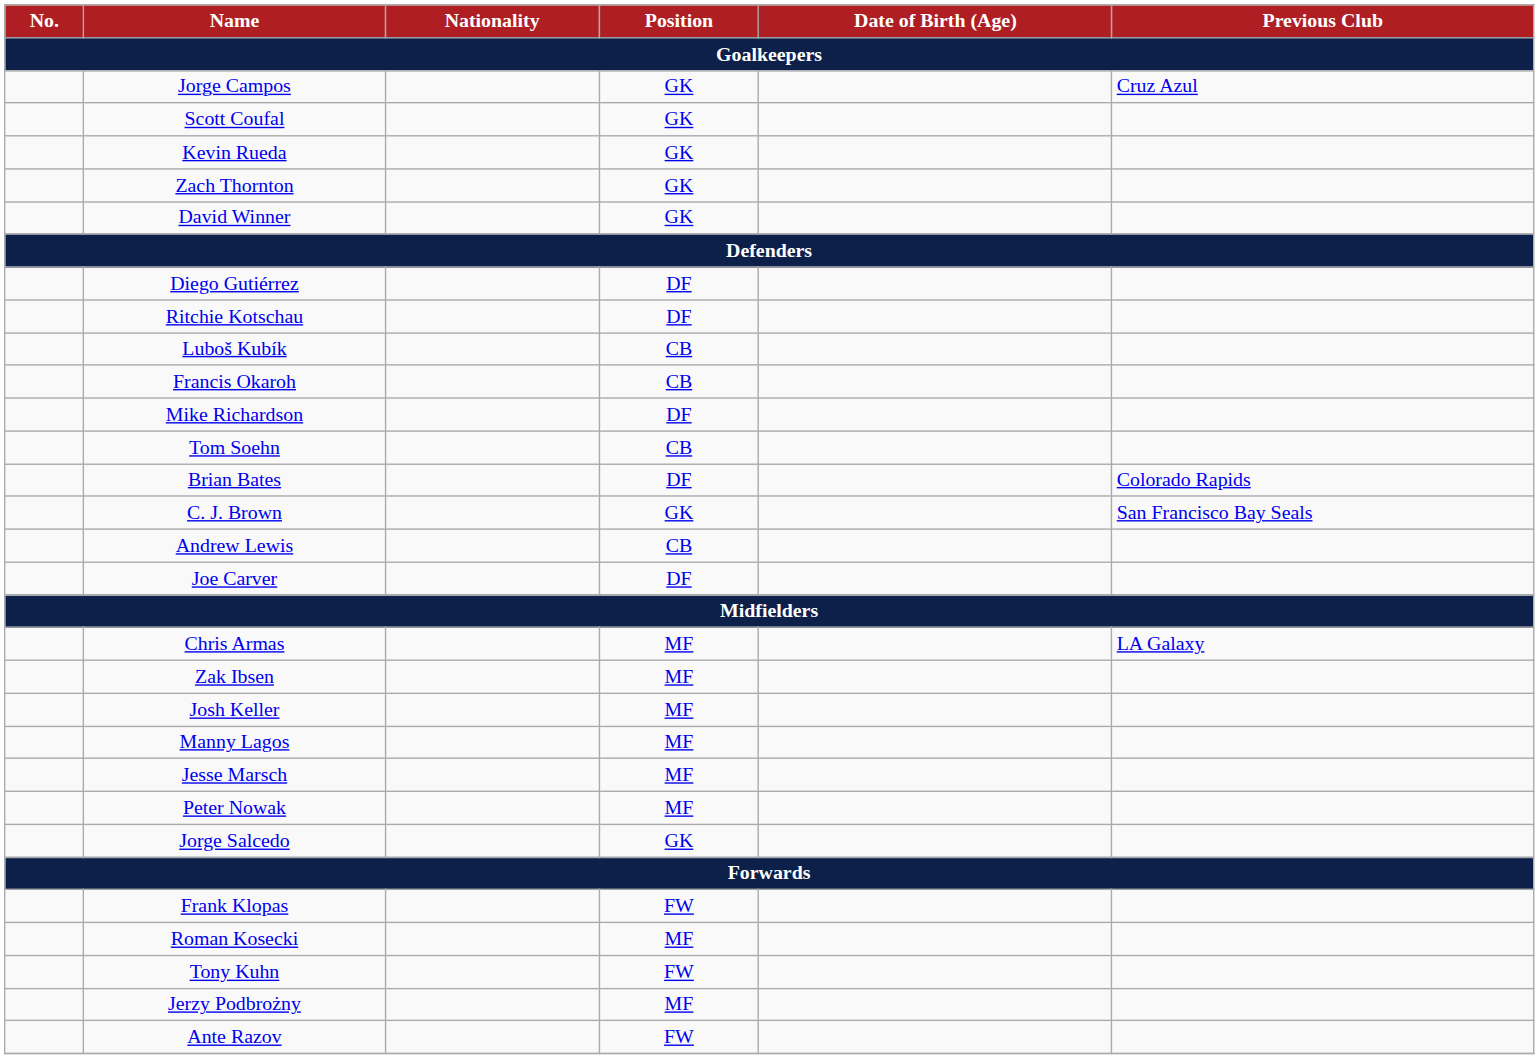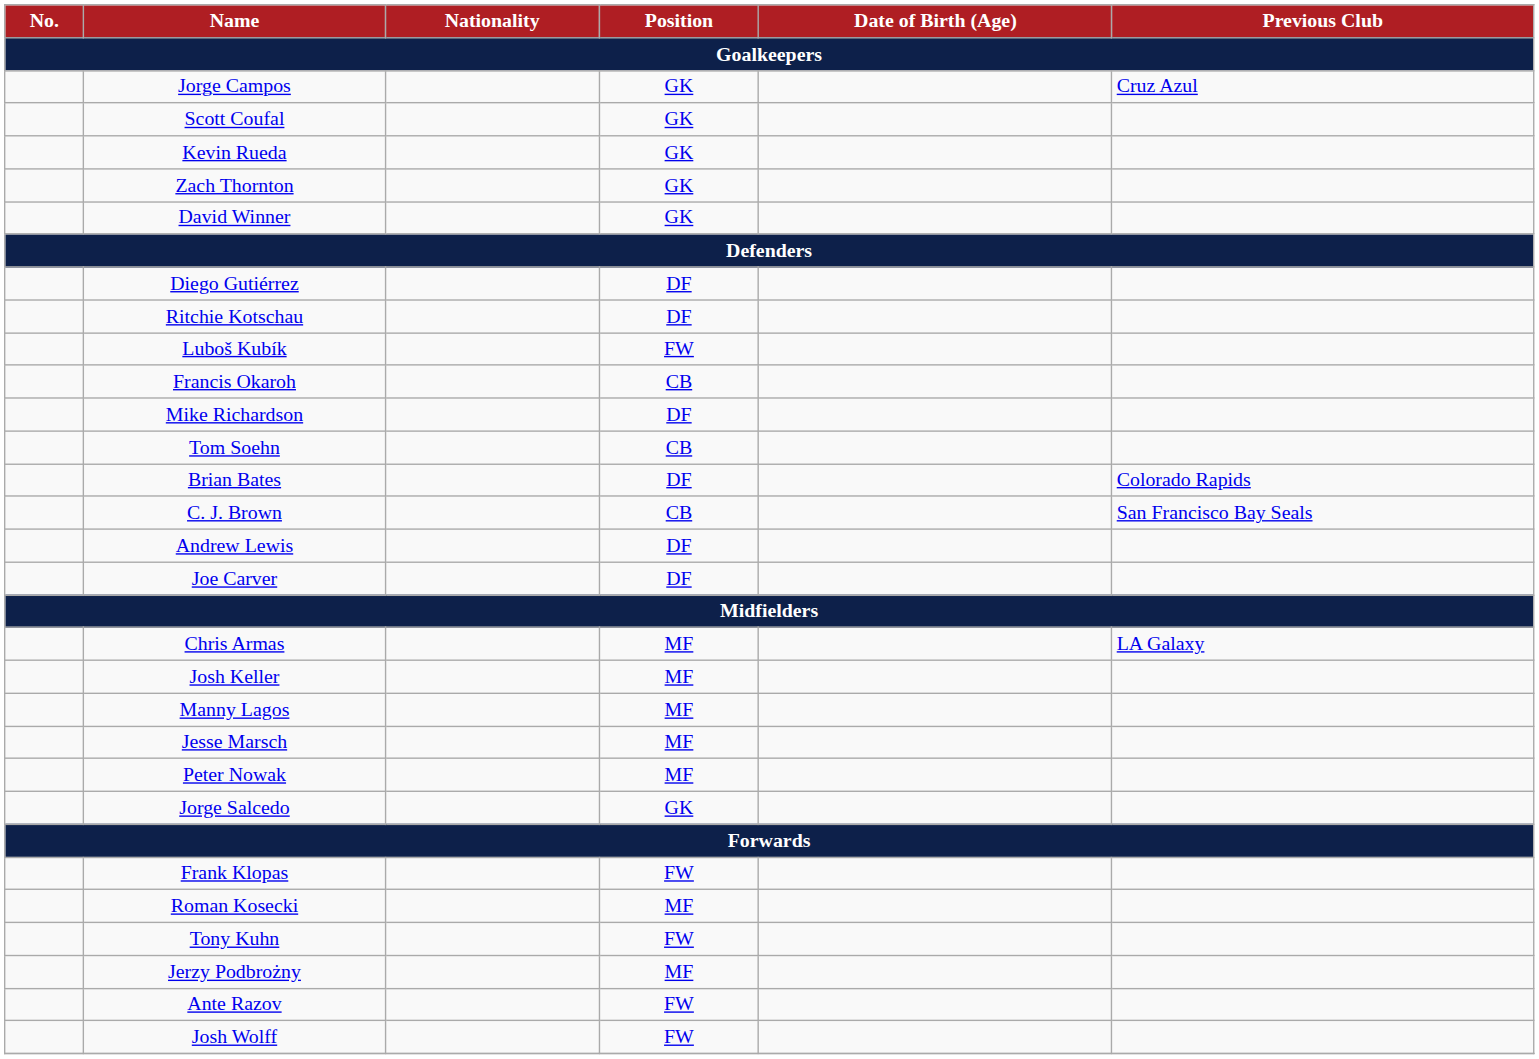Luboš Kubík | Position: CB -> FW
C. J. Brown | Position: GK -> CB
Andrew Lewis | Position: CB -> DF
- row: Zak Ibsen | MF
+ row: Josh Wolff | FW
